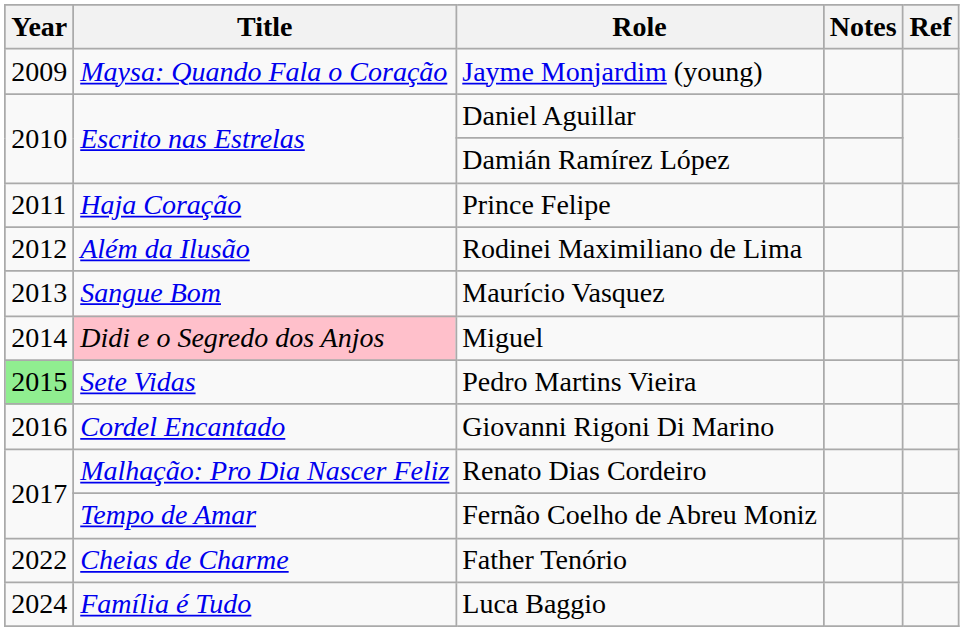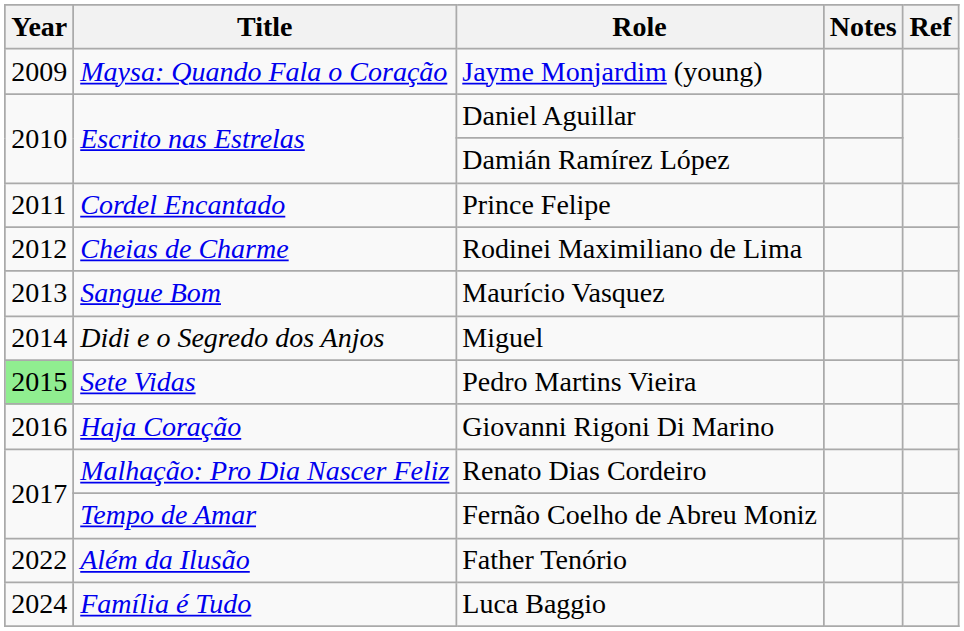Prince Felipe | Title: Haja Coração -> Cordel Encantado
Rodinei Maximiliano de Lima | Title: Além da Ilusão -> Cheias de Charme
Miguel | Title: pink background -> no background
Giovanni Rigoni Di Marino | Title: Cordel Encantado -> Haja Coração
Father Tenório | Title: Cheias de Charme -> Além da Ilusão
